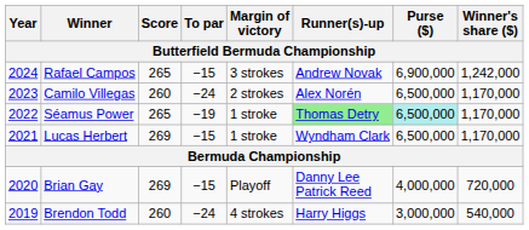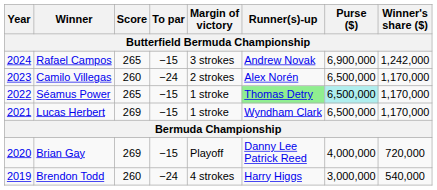Séamus Power | To par: −19 -> −15
